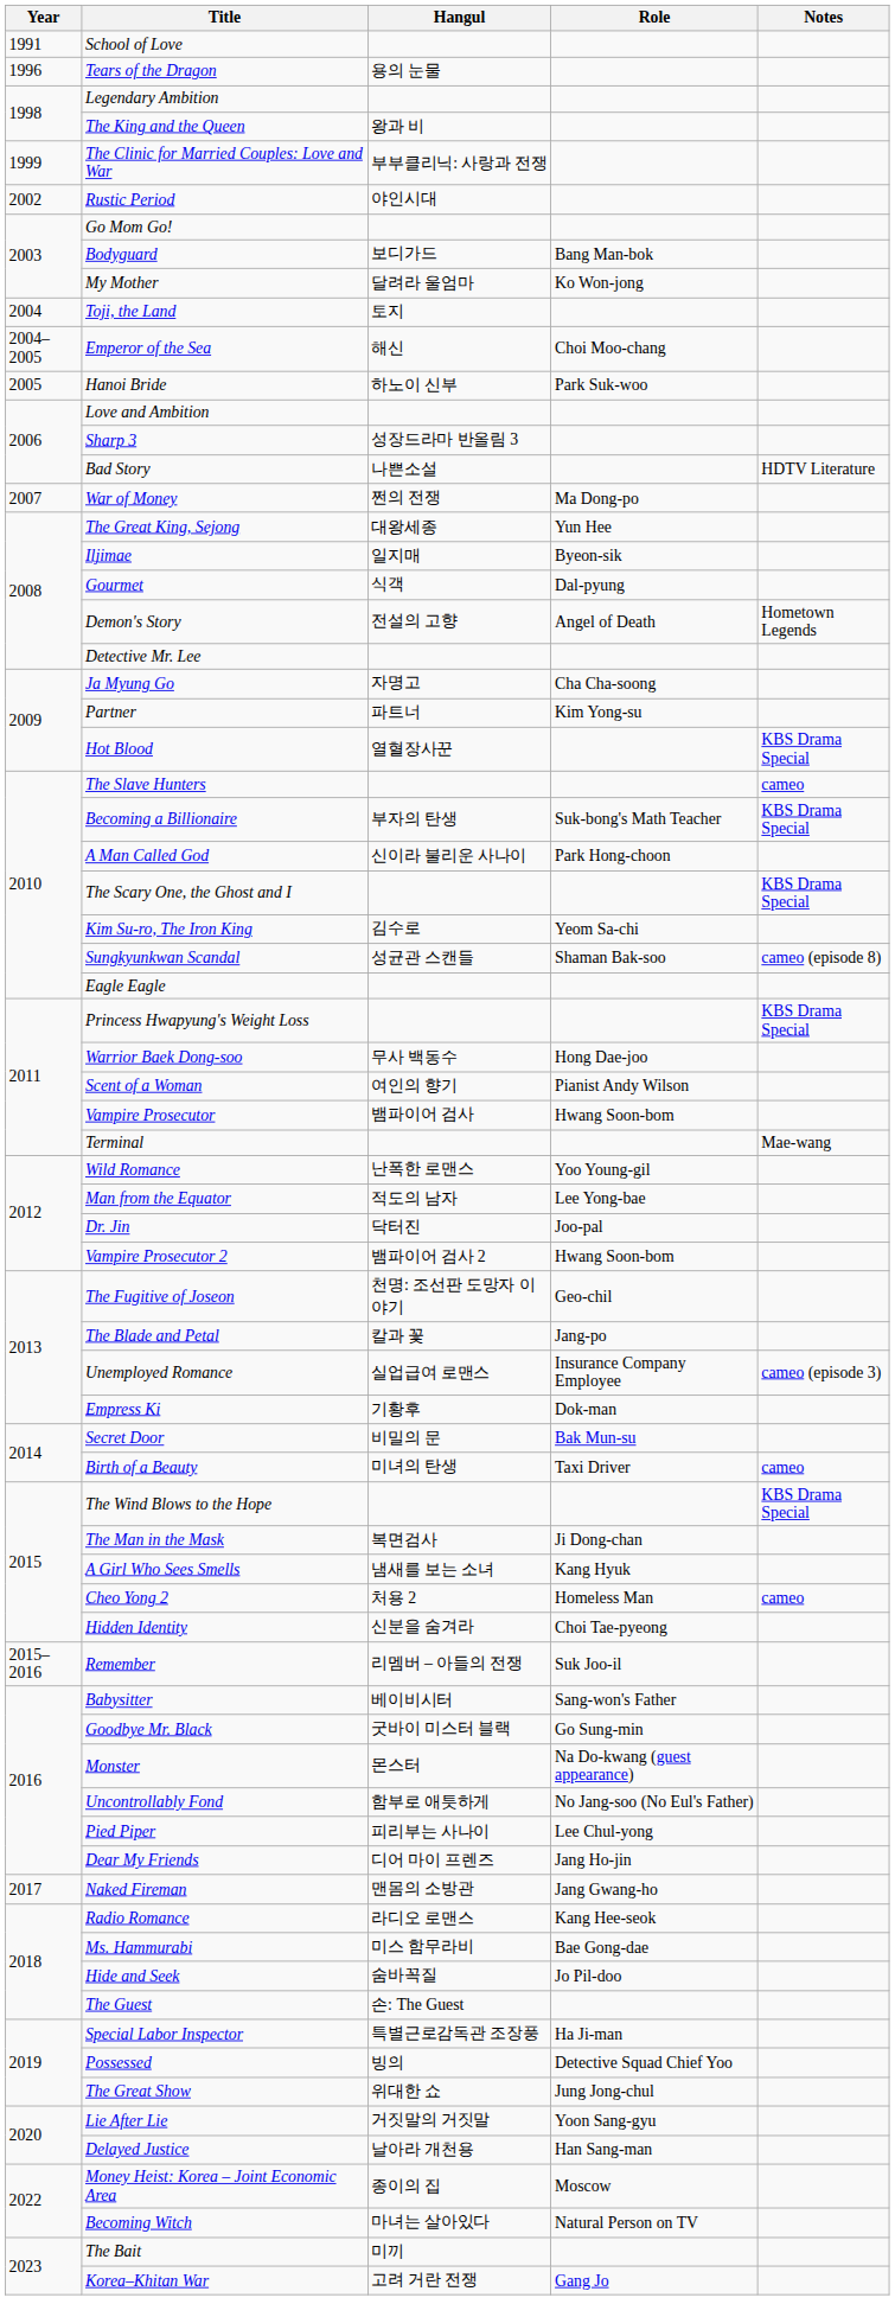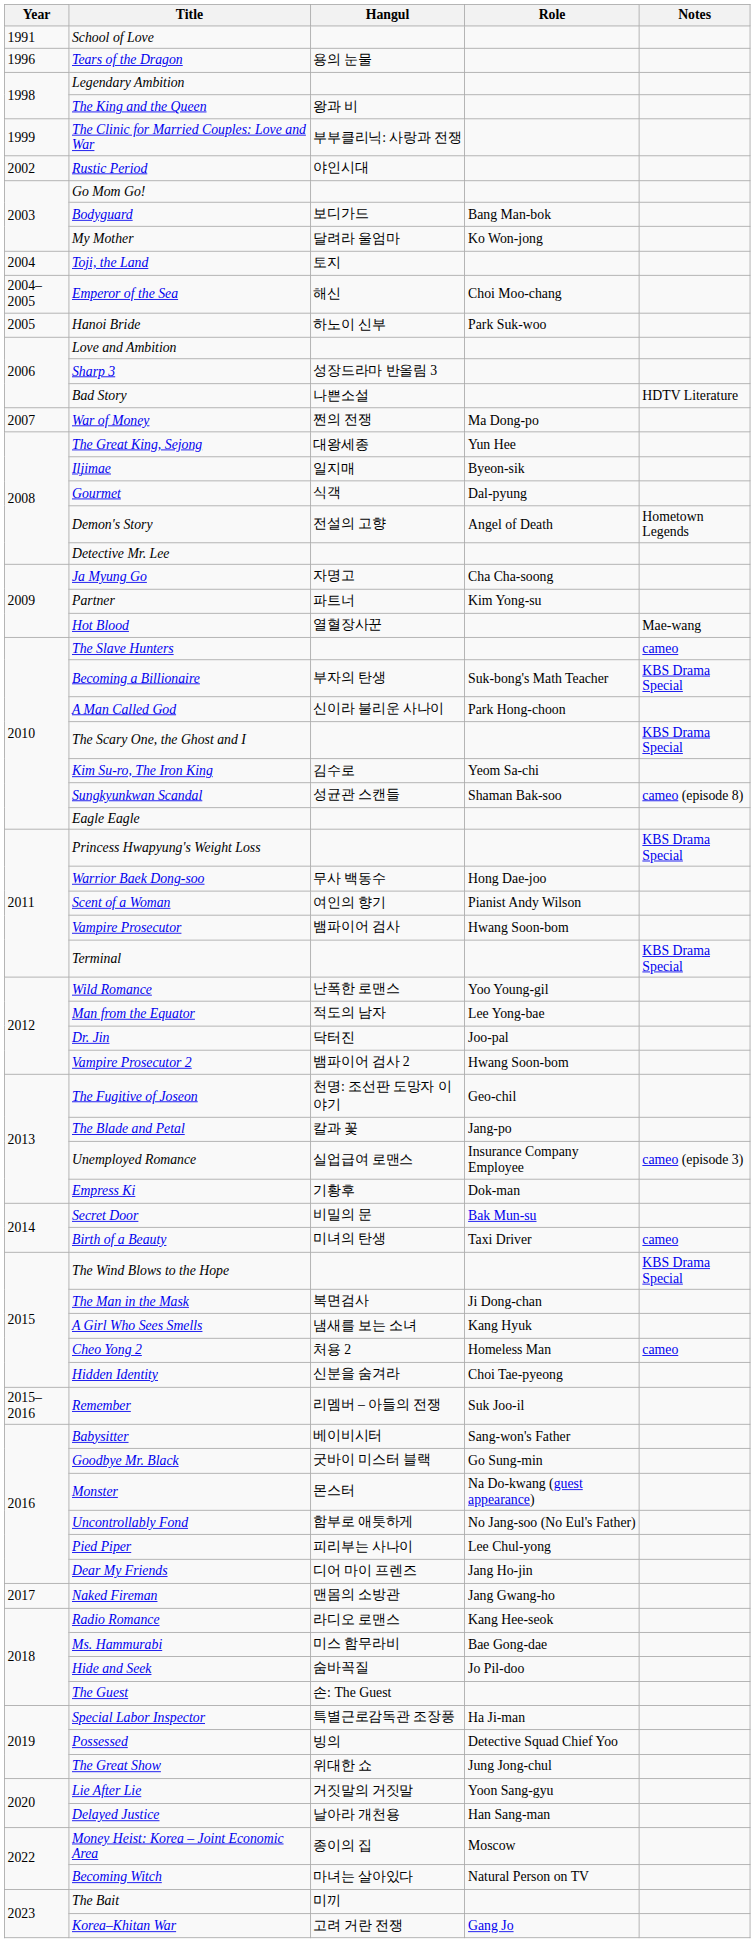Hot Blood | Notes: KBS Drama Special -> Mae-wang
Terminal | Notes: Mae-wang -> KBS Drama Special
